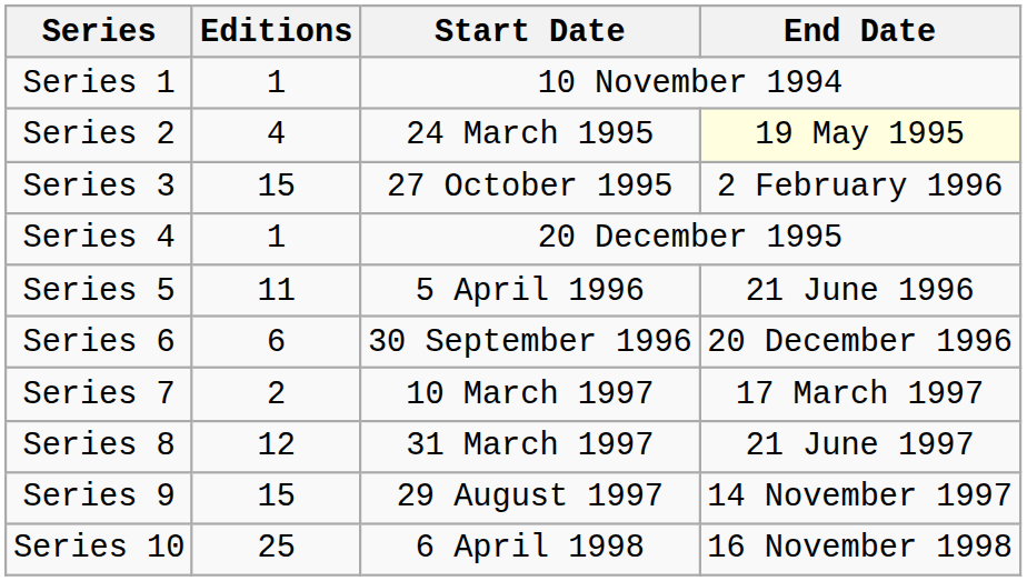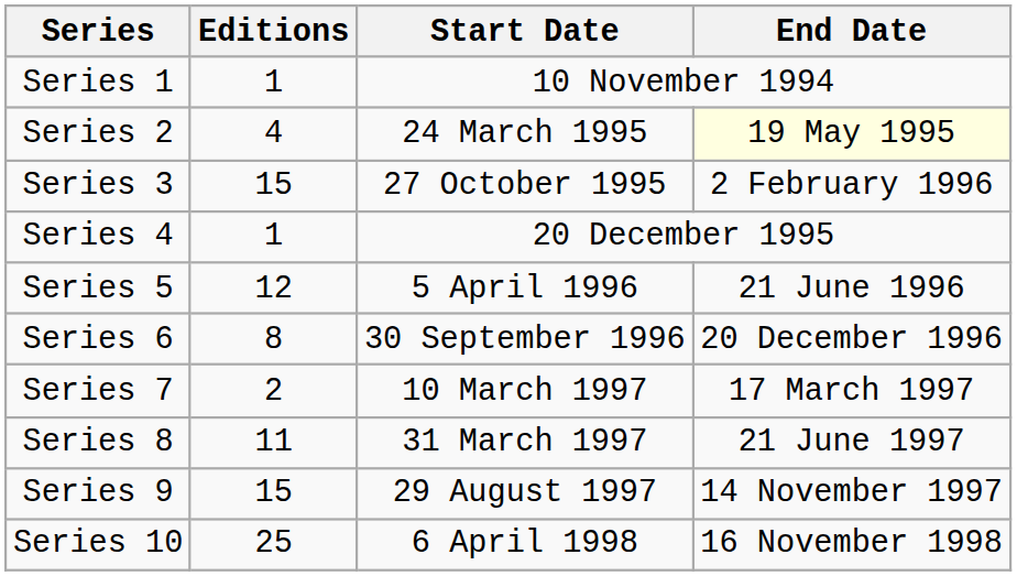Series 5 | Editions: 11 -> 12
Series 6 | Editions: 6 -> 8
Series 8 | Editions: 12 -> 11
